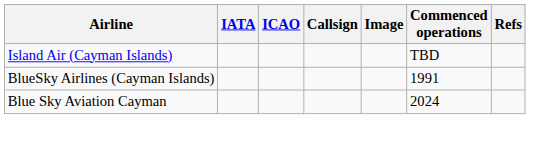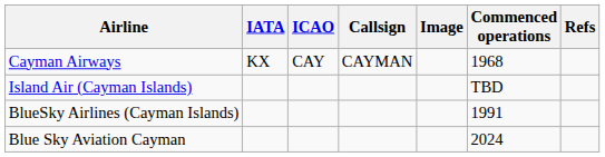+ row: Cayman Airways | KX | CAY | CAYMAN | 1968
